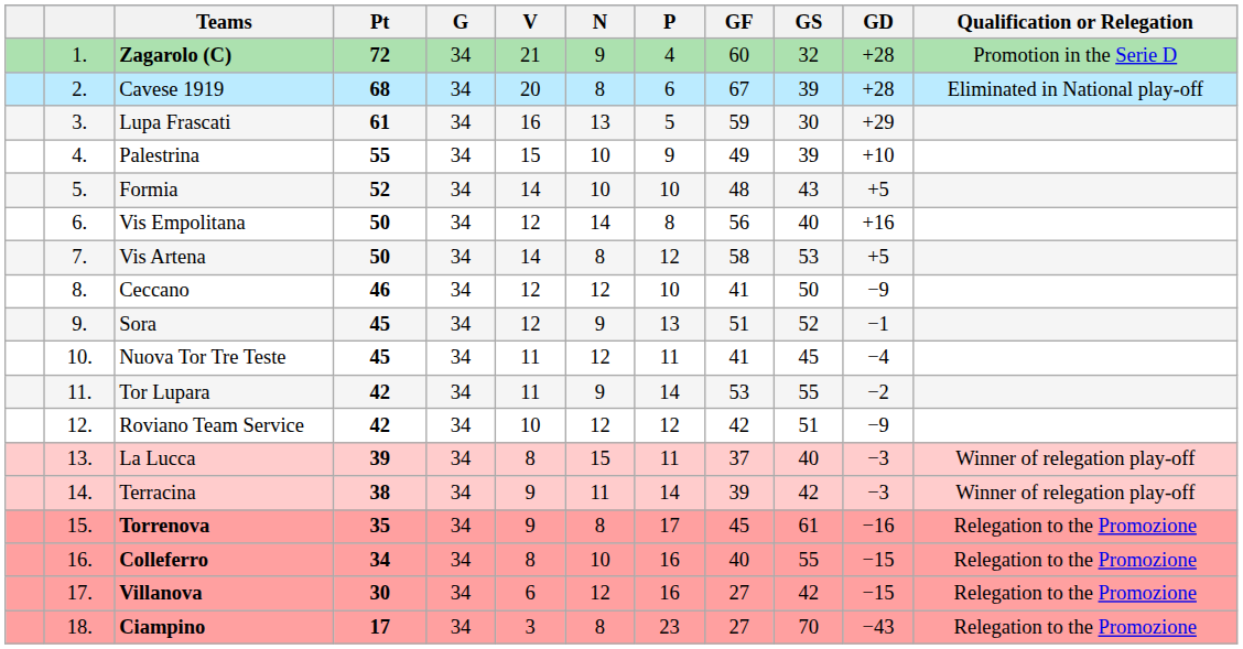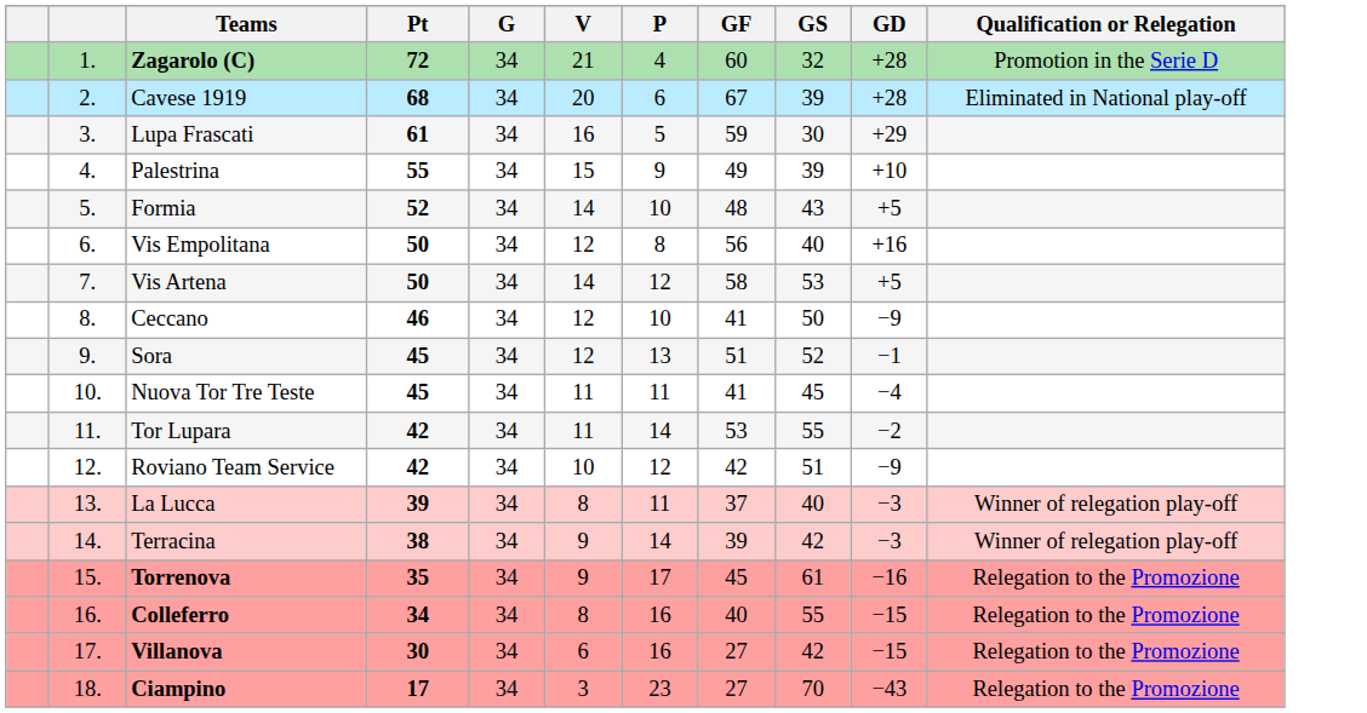- column: N | 9 | 8 | 13 | 10 | 10 | 14 | 8 | 12 | 9 | 12 | 9 | 12 | 15 | 11 | 8 | 10 | 12 | 8
